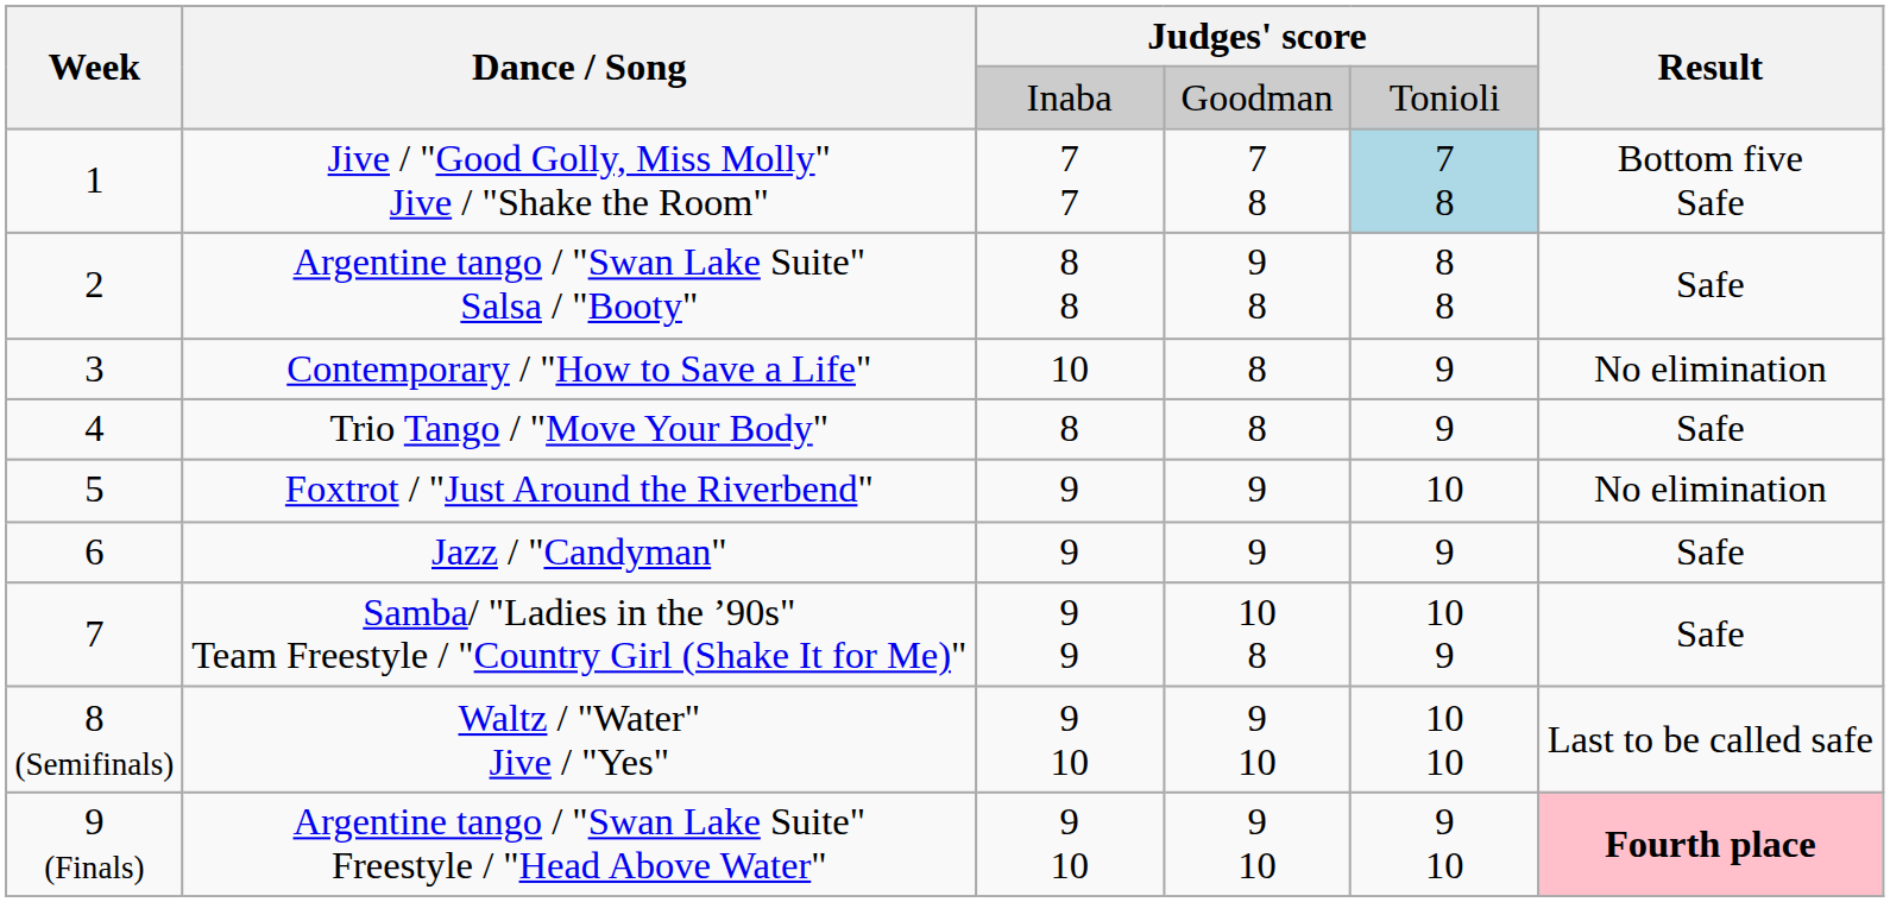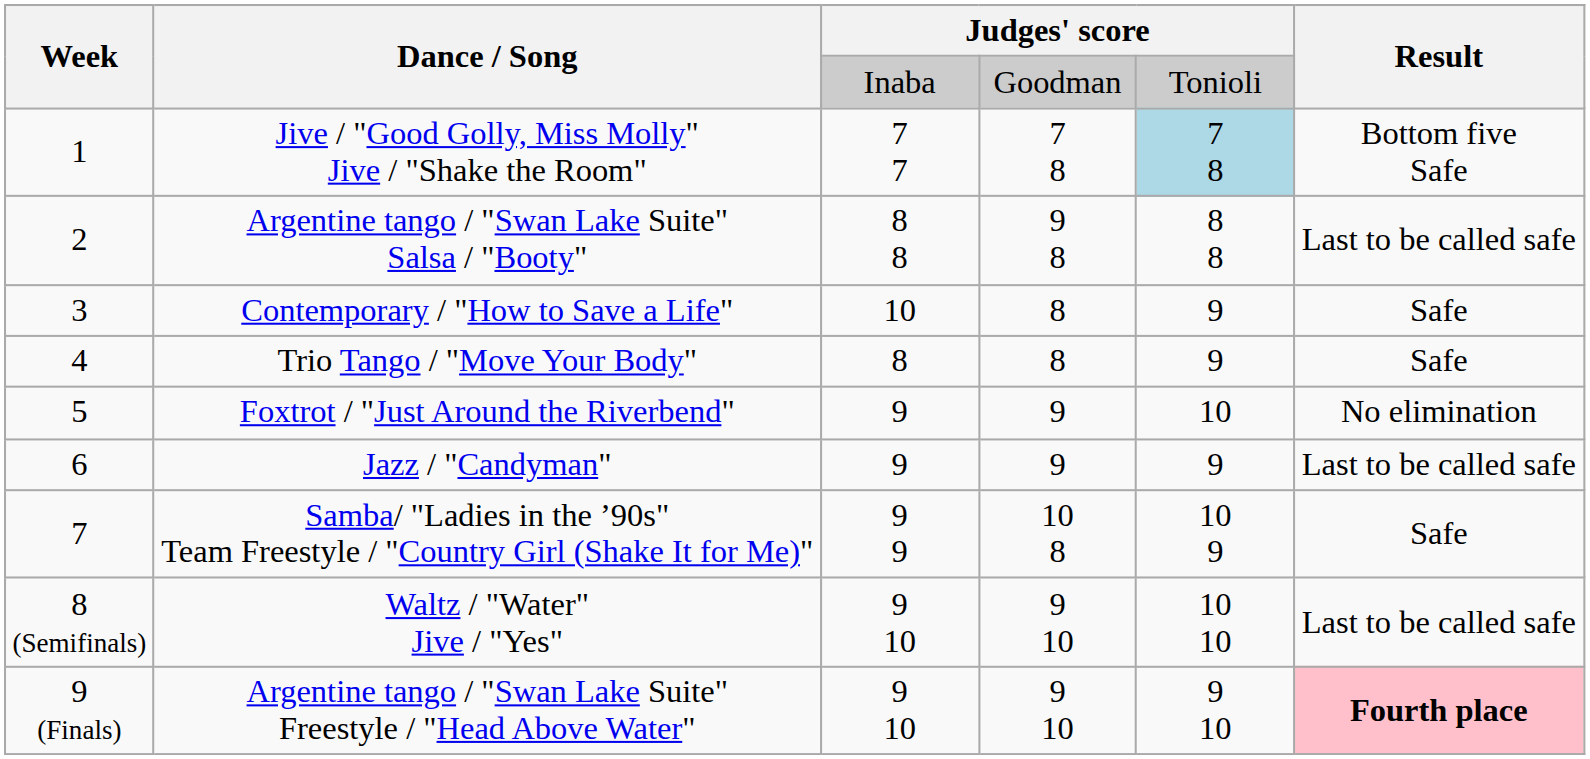Argentine tango / "Swan Lake Suite" Salsa / "Booty" | Result: Safe -> Last to be called safe
Contemporary / "How to Save a Life" | Result: No elimination -> Safe
Jazz / "Candyman" | Result: Safe -> Last to be called safe
